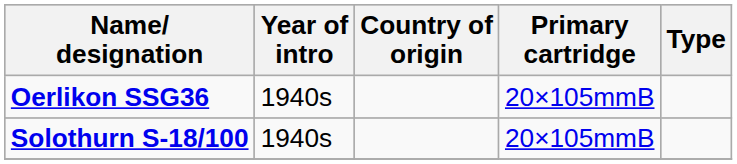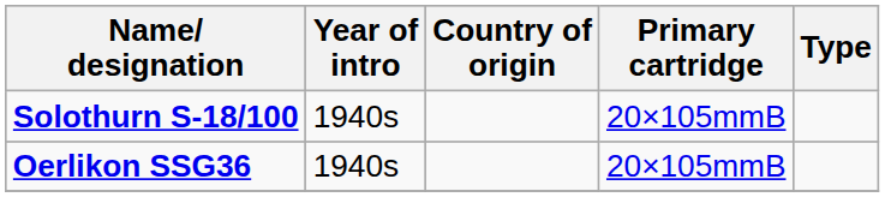rows swapped: Oerlikon SSG36 <-> Solothurn S-18/100
